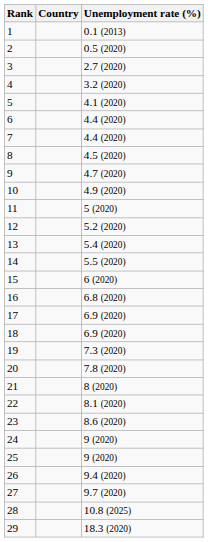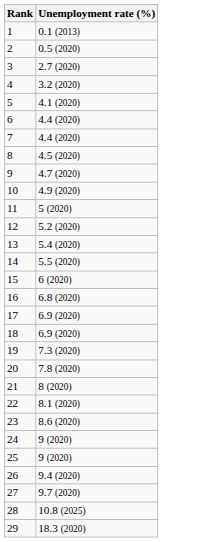- column: Country
